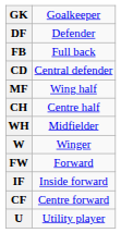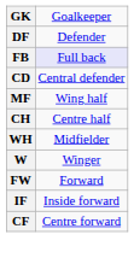FB | column 2: no background -> lavender background
- row: U | Utility player
